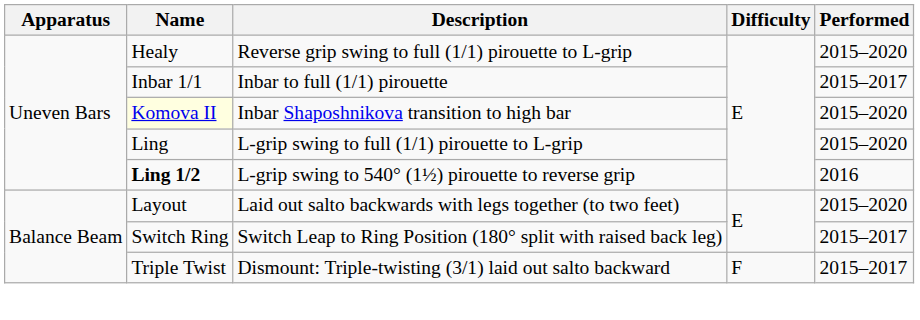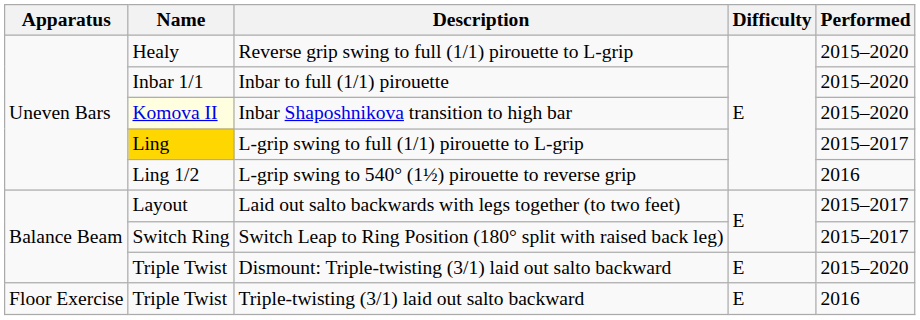Inbar to full (1/1) pirouette | Performed: 2015–2017 -> 2015–2020
L-grip swing to full (1/1) pirouette to L-grip | Name: no background -> gold background
L-grip swing to full (1/1) pirouette to L-grip | Performed: 2015–2020 -> 2015–2017
L-grip swing to 540° (1½) pirouette to reverse grip | Name: bold -> normal
Laid out salto backwards with legs together (to two feet) | Performed: 2015–2020 -> 2015–2017
Dismount: Triple-twisting (3/1) laid out salto backward | Difficulty: F -> E
Dismount: Triple-twisting (3/1) laid out salto backward | Performed: 2015–2017 -> 2015–2020
+ row: Floor Exercise | Triple Twist | Triple-twisting (3/1) laid out salto backward | E | 2016
